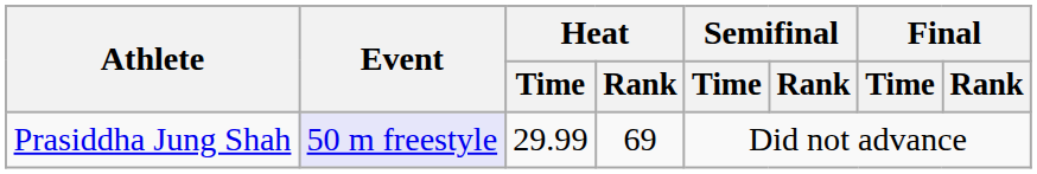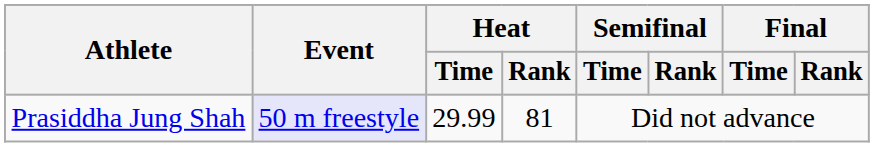Prasiddha Jung Shah | Heat / Rank: 69 -> 81
